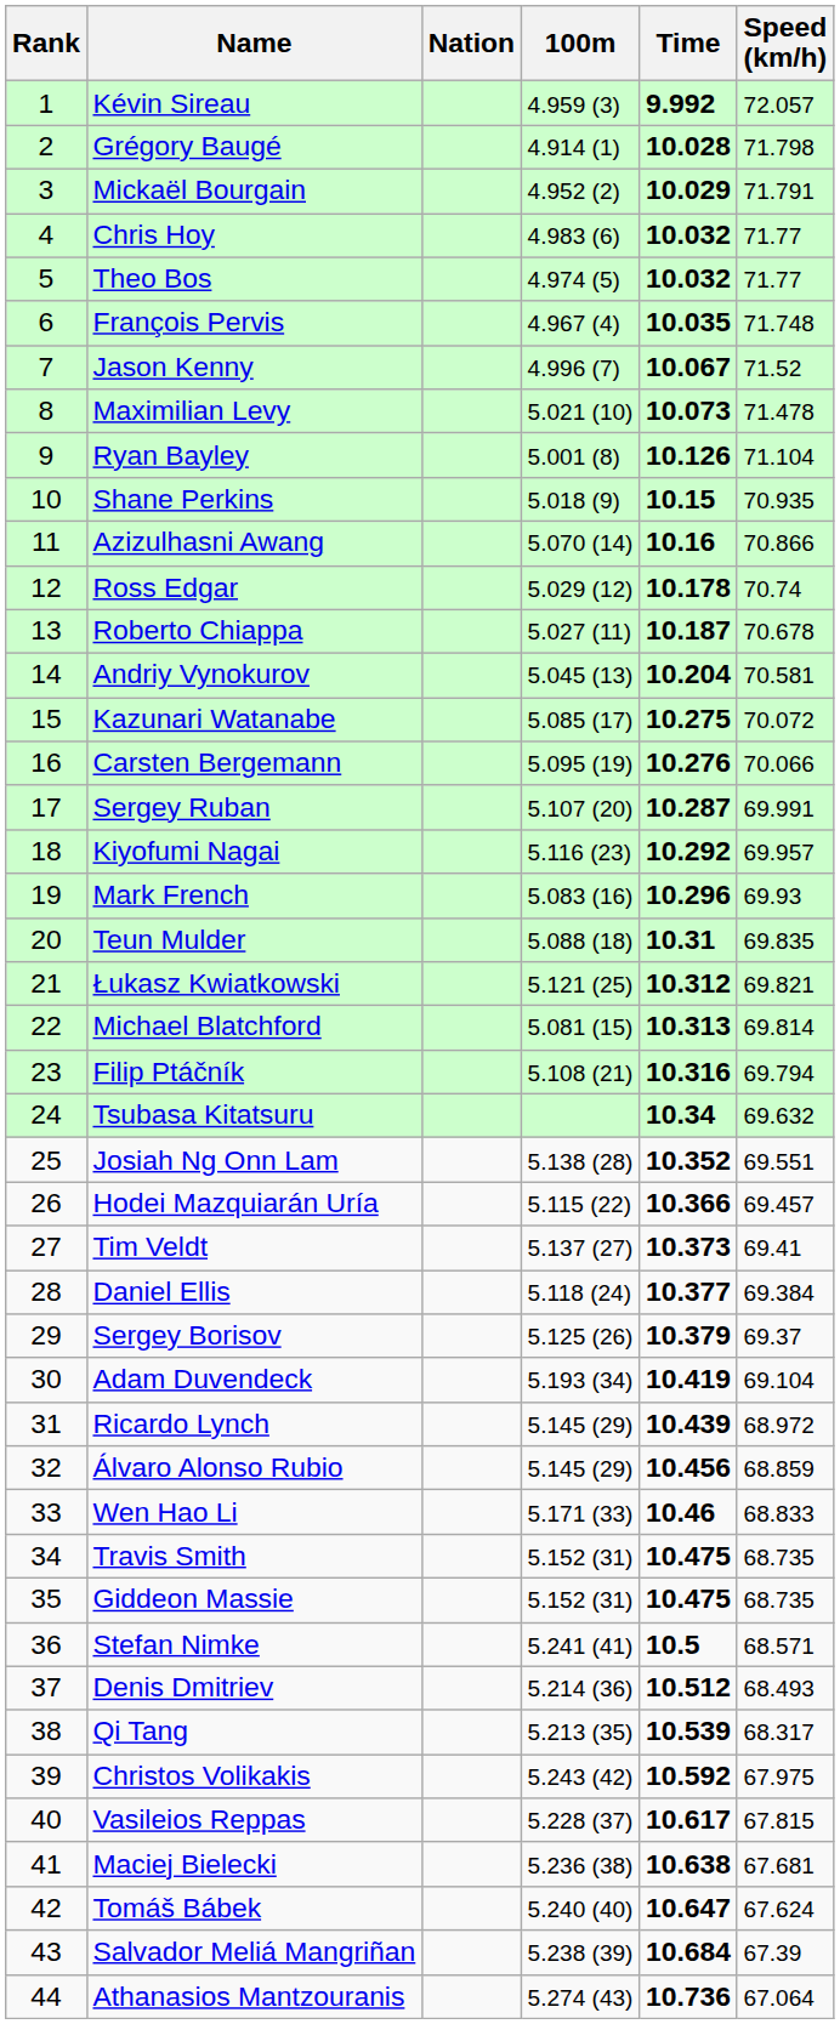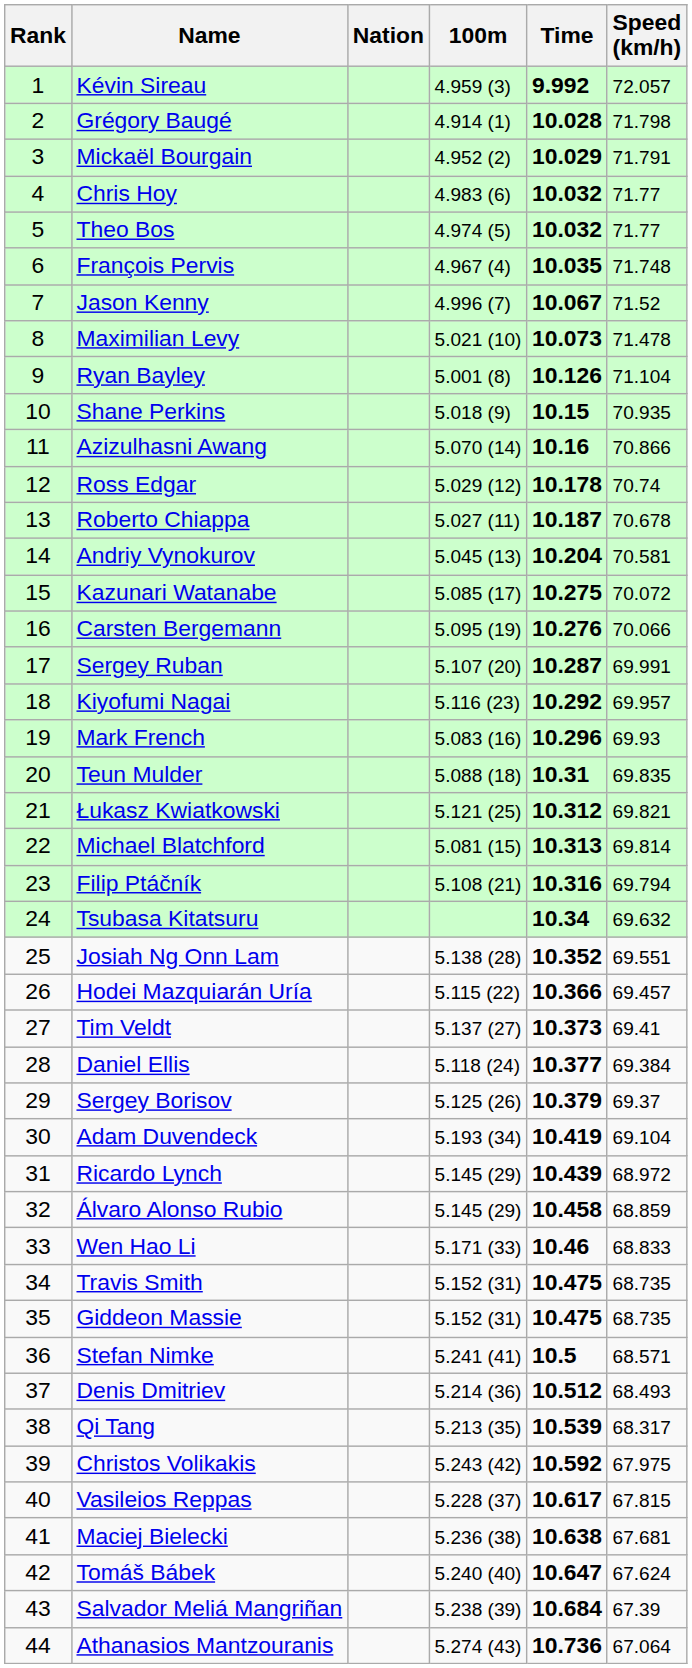Álvaro Alonso Rubio | Time: 10.456 -> 10.458
